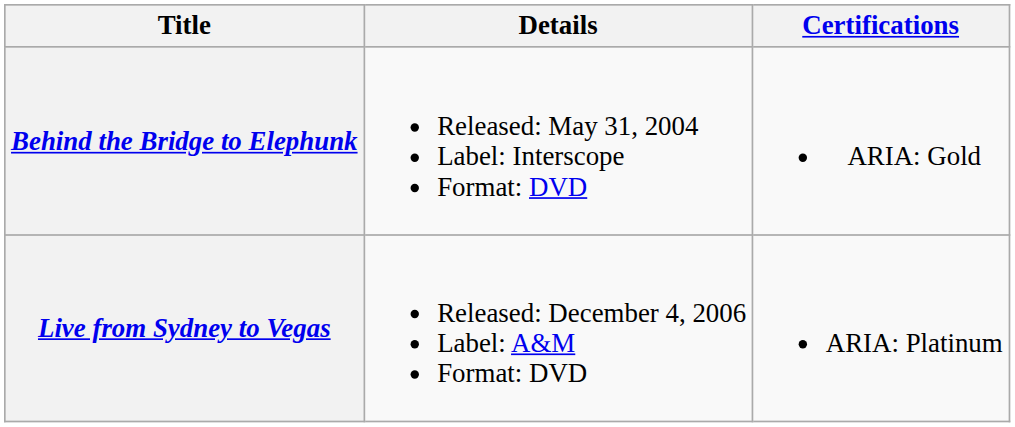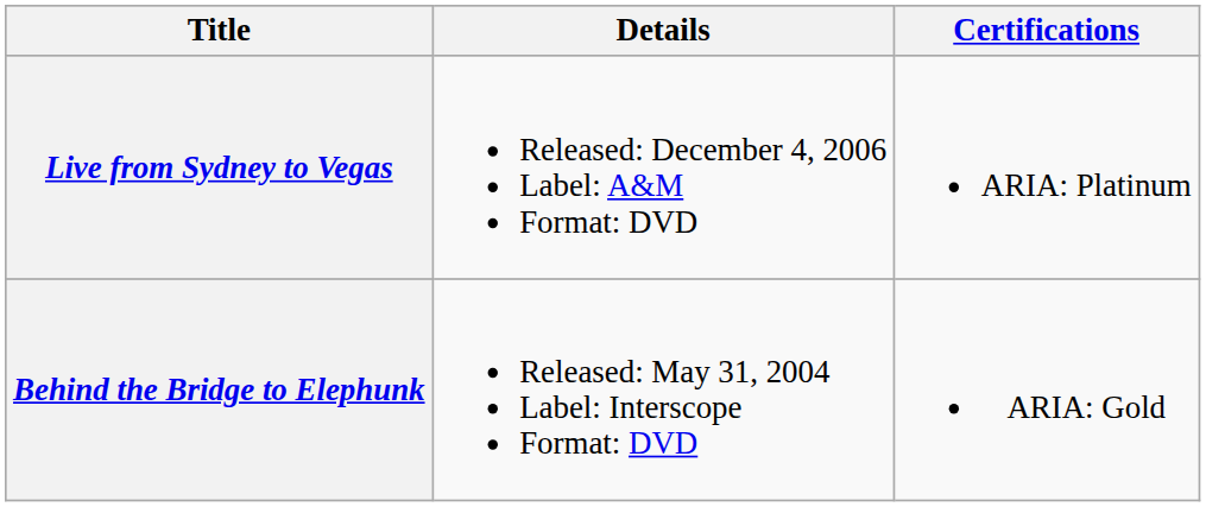rows swapped: Behind the Bridge to Elephunk <-> Live from Sydney to Vegas
